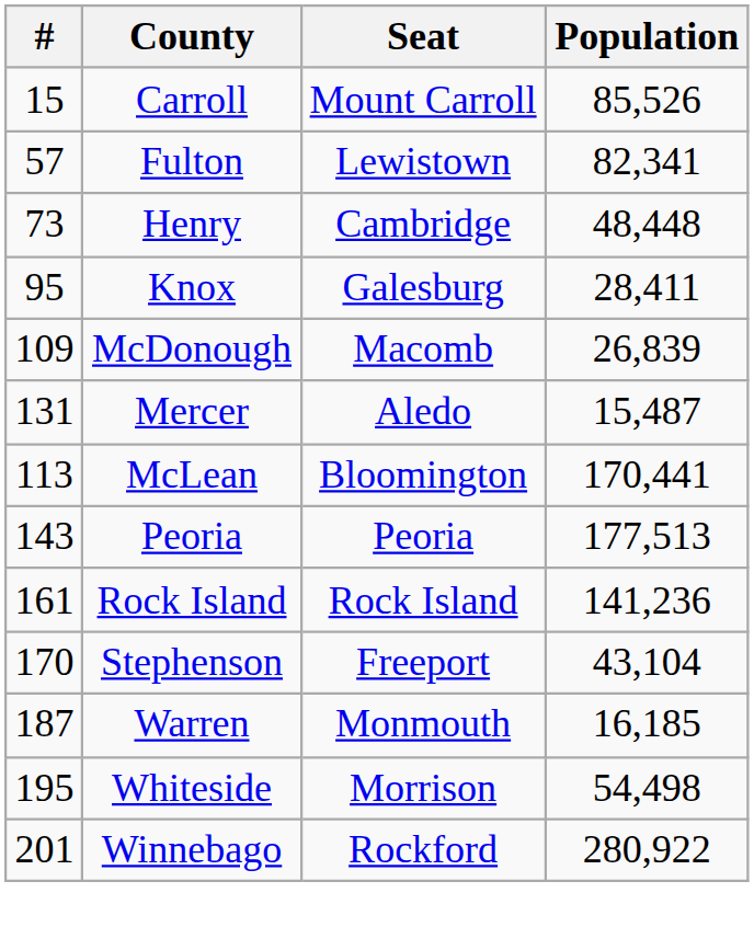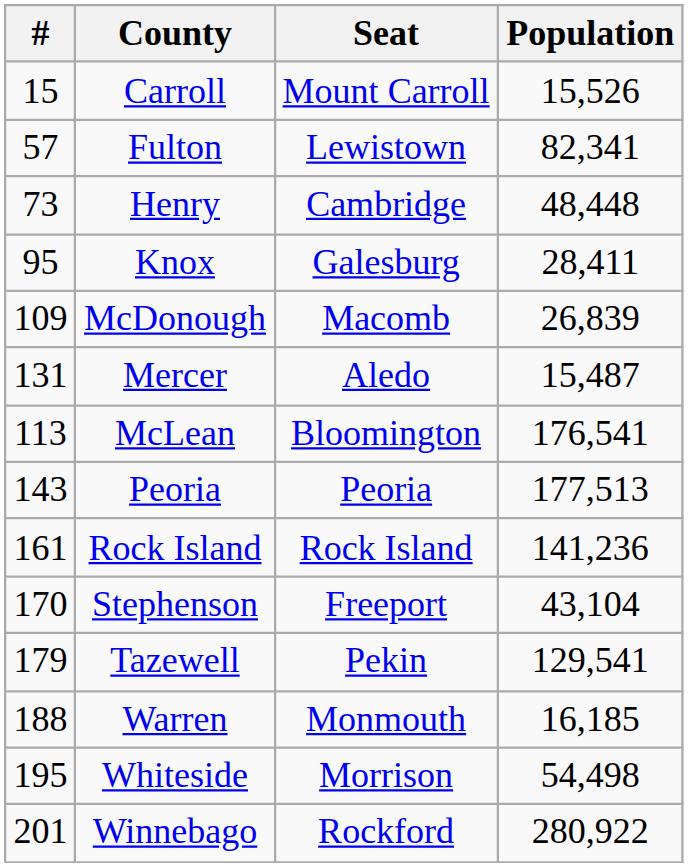Carroll | Population: 85,526 -> 15,526
McLean | Population: 170,441 -> 176,541
+ row: 179 | Tazewell | Pekin | 129,541
Warren | #: 187 -> 188
